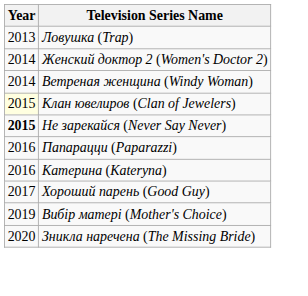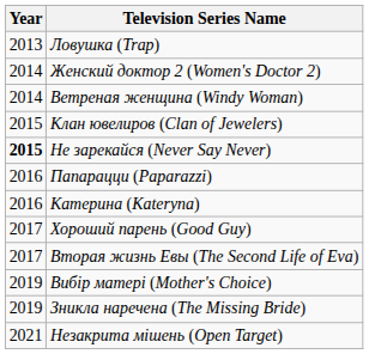Клан ювелиров (Clan of Jewelers) | Year: lightyellow background -> no background
+ row: 2017 | Вторая жизнь Евы (The Second Life of Eva)
Зникла наречена (The Missing Bride) | Year: 2020 -> 2019
+ row: 2021 | Незакрита мішень (Open Target)
